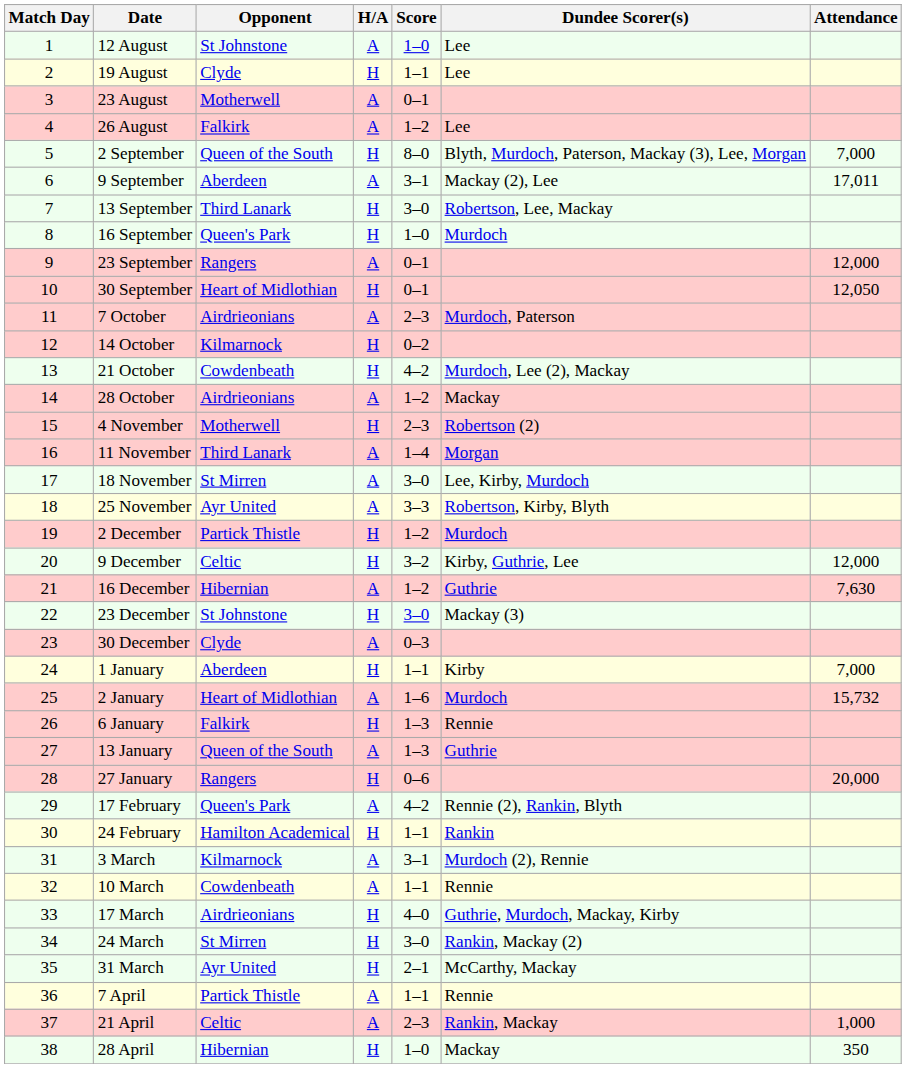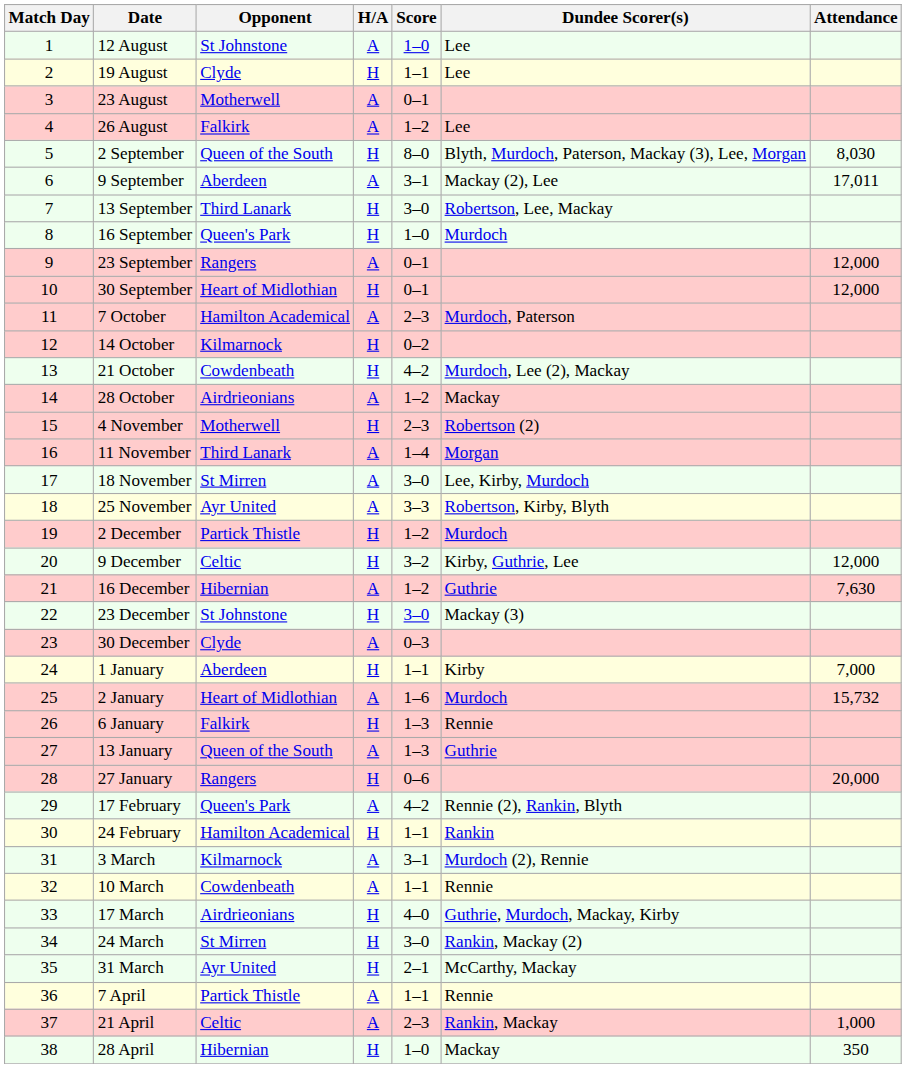2 September | Attendance: 7,000 -> 8,030
30 September | Attendance: 12,050 -> 12,000
7 October | Opponent: Airdrieonians -> Hamilton Academical
